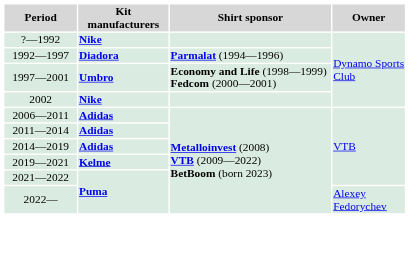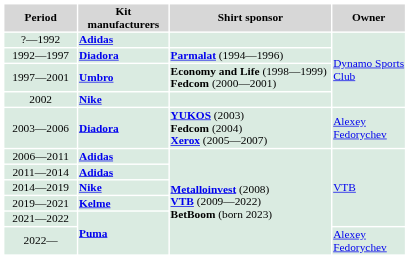?—1992 | Kit manufacturers: Nike -> Adidas
+ row: 2003—2006 | Diadora | YUKOS (2003) Fedcom (2004) Xerox (2005—2007) | Alexey Fedorychev
2014—2019 | Kit manufacturers: Adidas -> Nike
